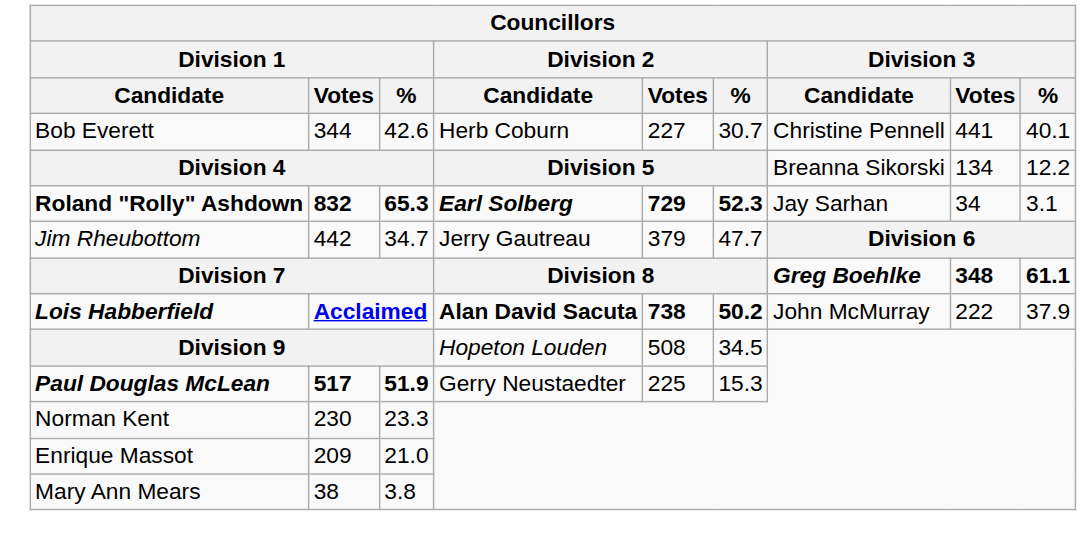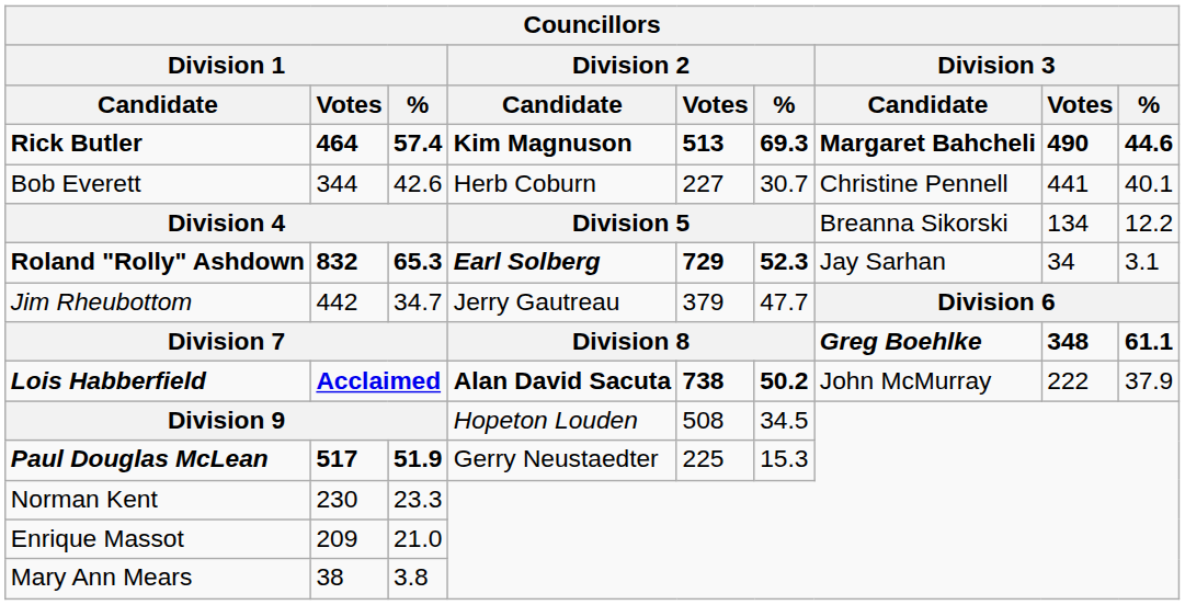+ row: Rick Butler | 464 | 57.4 | Kim Magnuson | 513 | 69.3 | Margaret Bahcheli | 490 | 44.6
